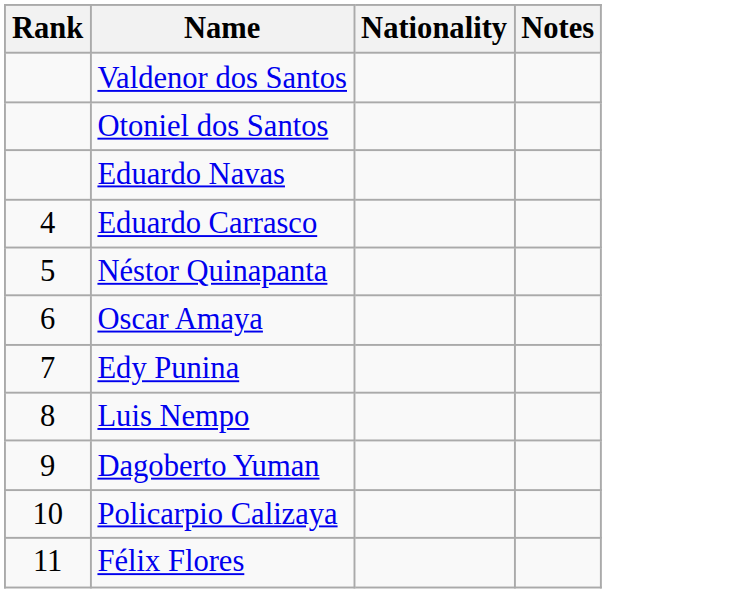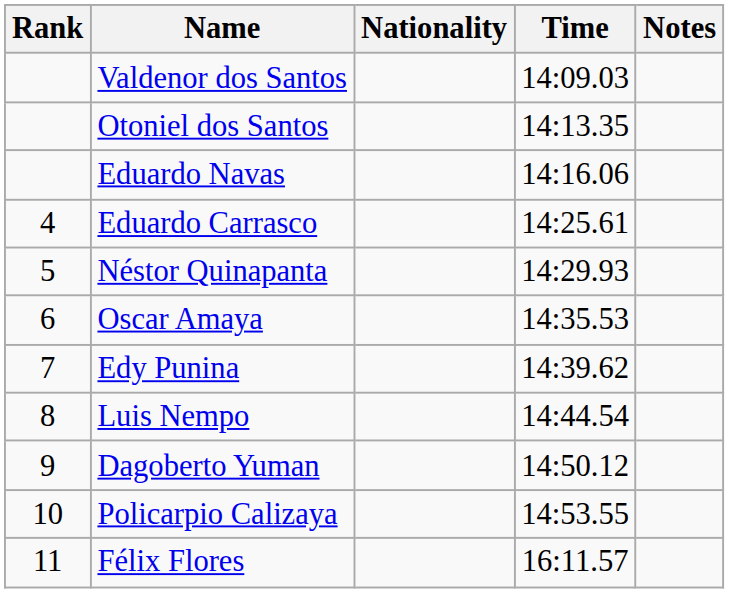+ column: Time | 14:09.03 | 14:13.35 | 14:16.06 | 14:25.61 | 14:29.93 | 14:35.53 | 14:39.62 | 14:44.54 | 14:50.12 | 14:53.55 | 16:11.57
